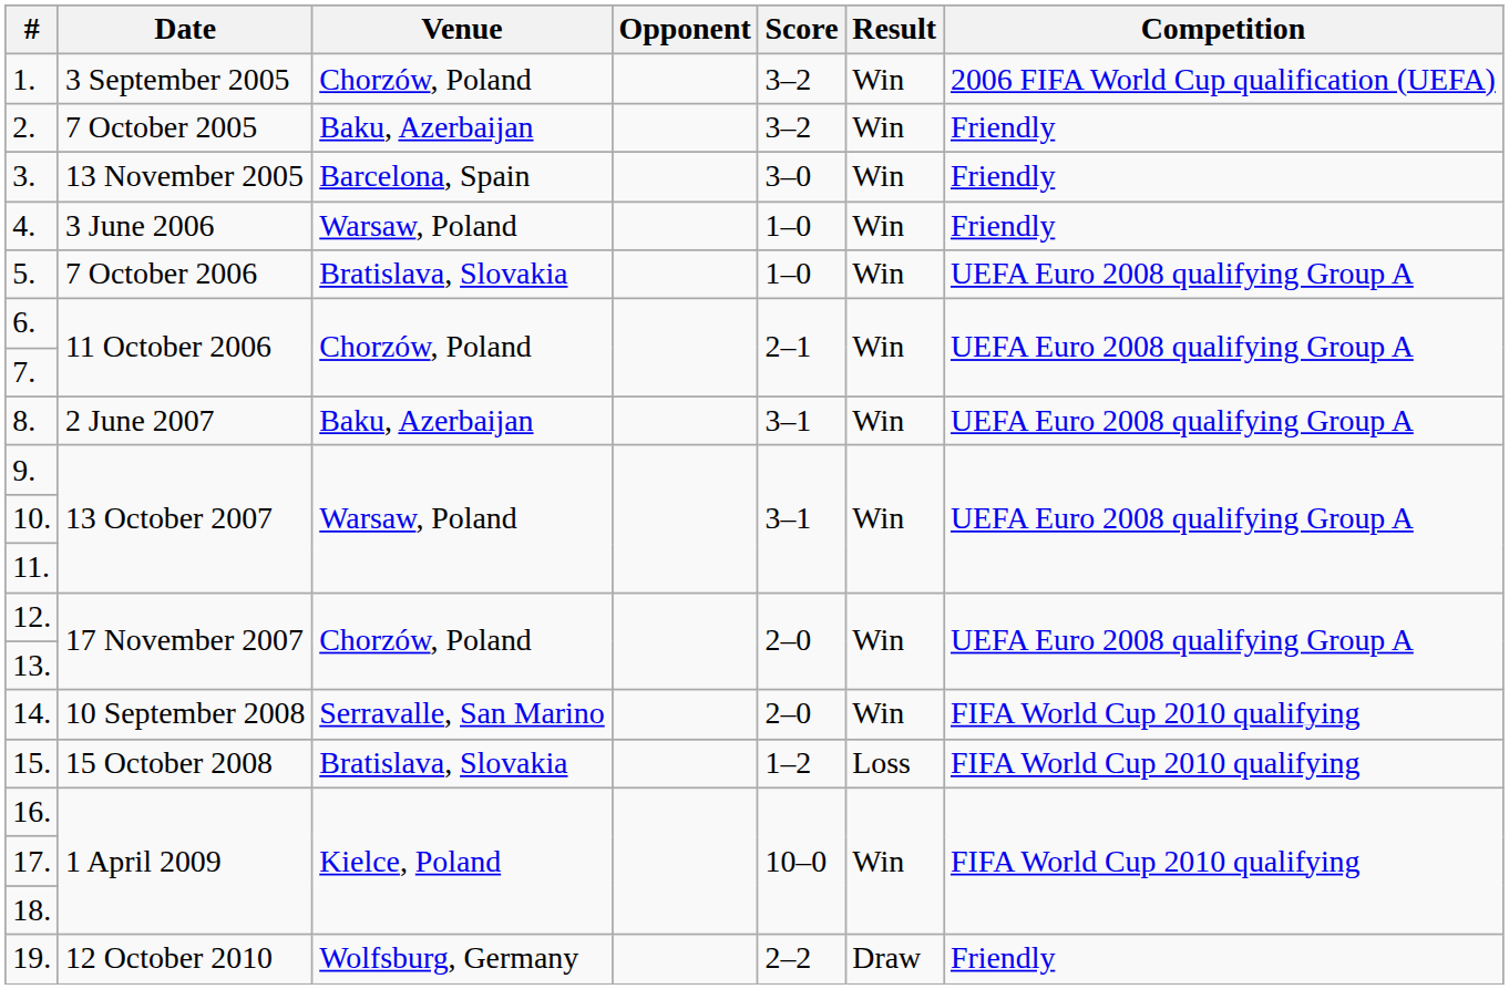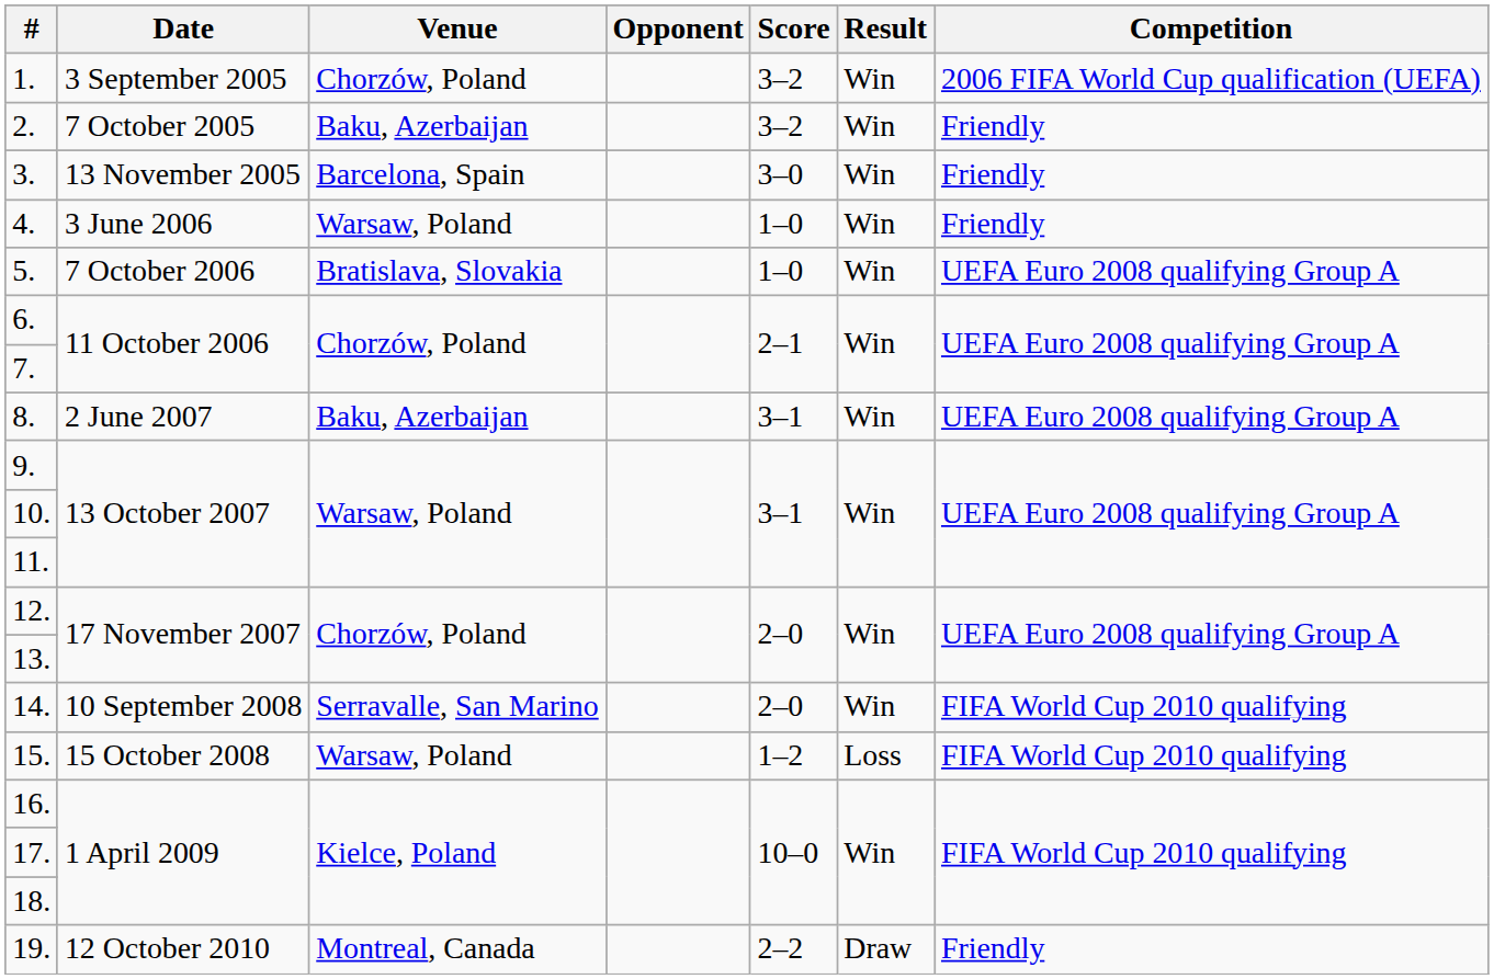15. | Venue: Bratislava, Slovakia -> Warsaw, Poland
19. | Venue: Wolfsburg, Germany -> Montreal, Canada
